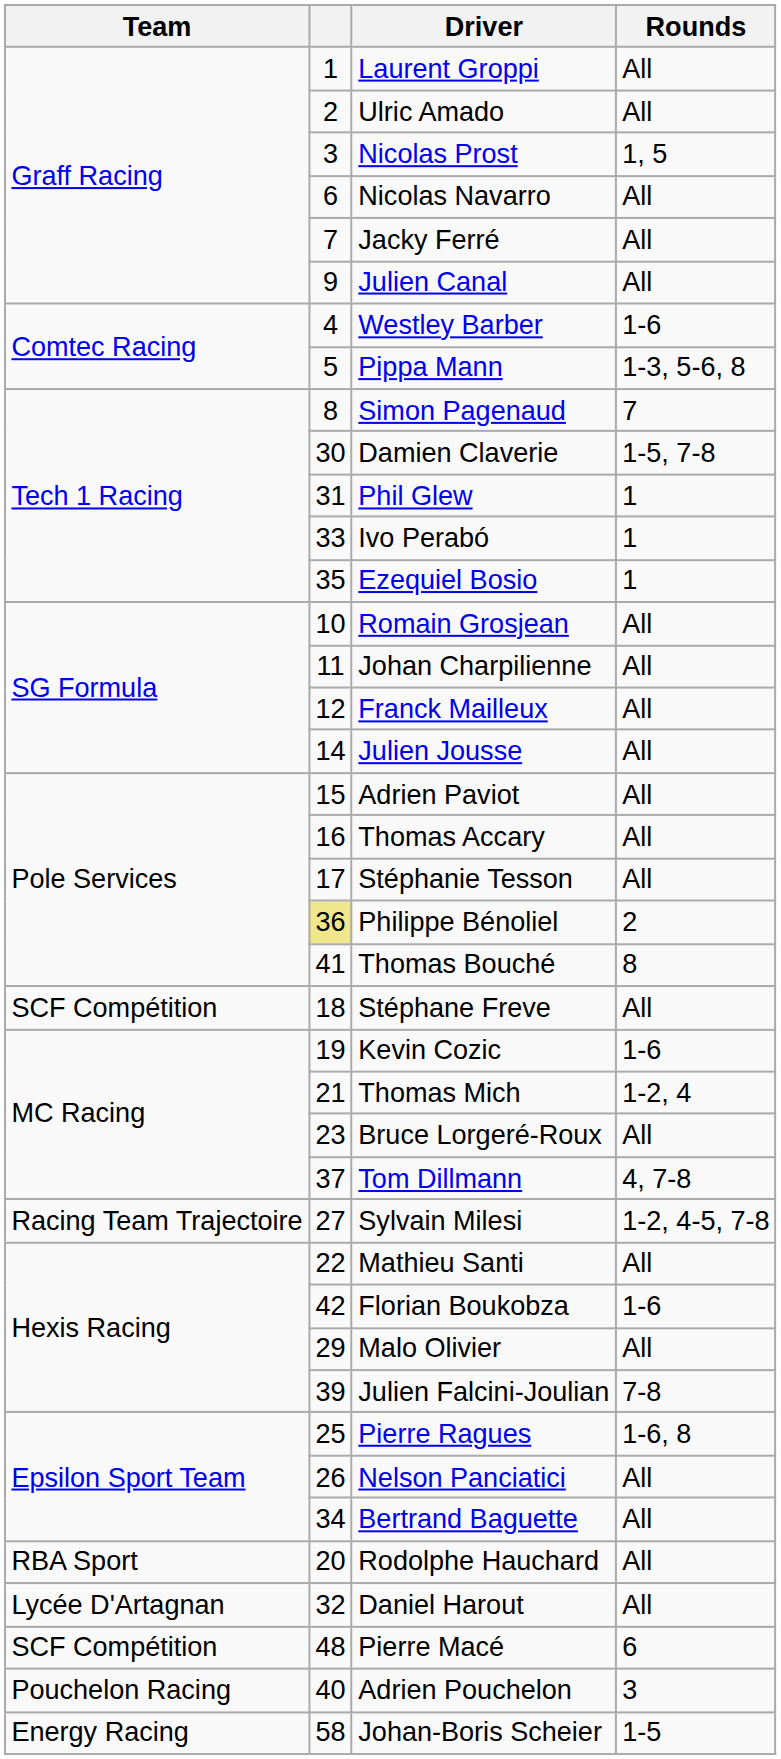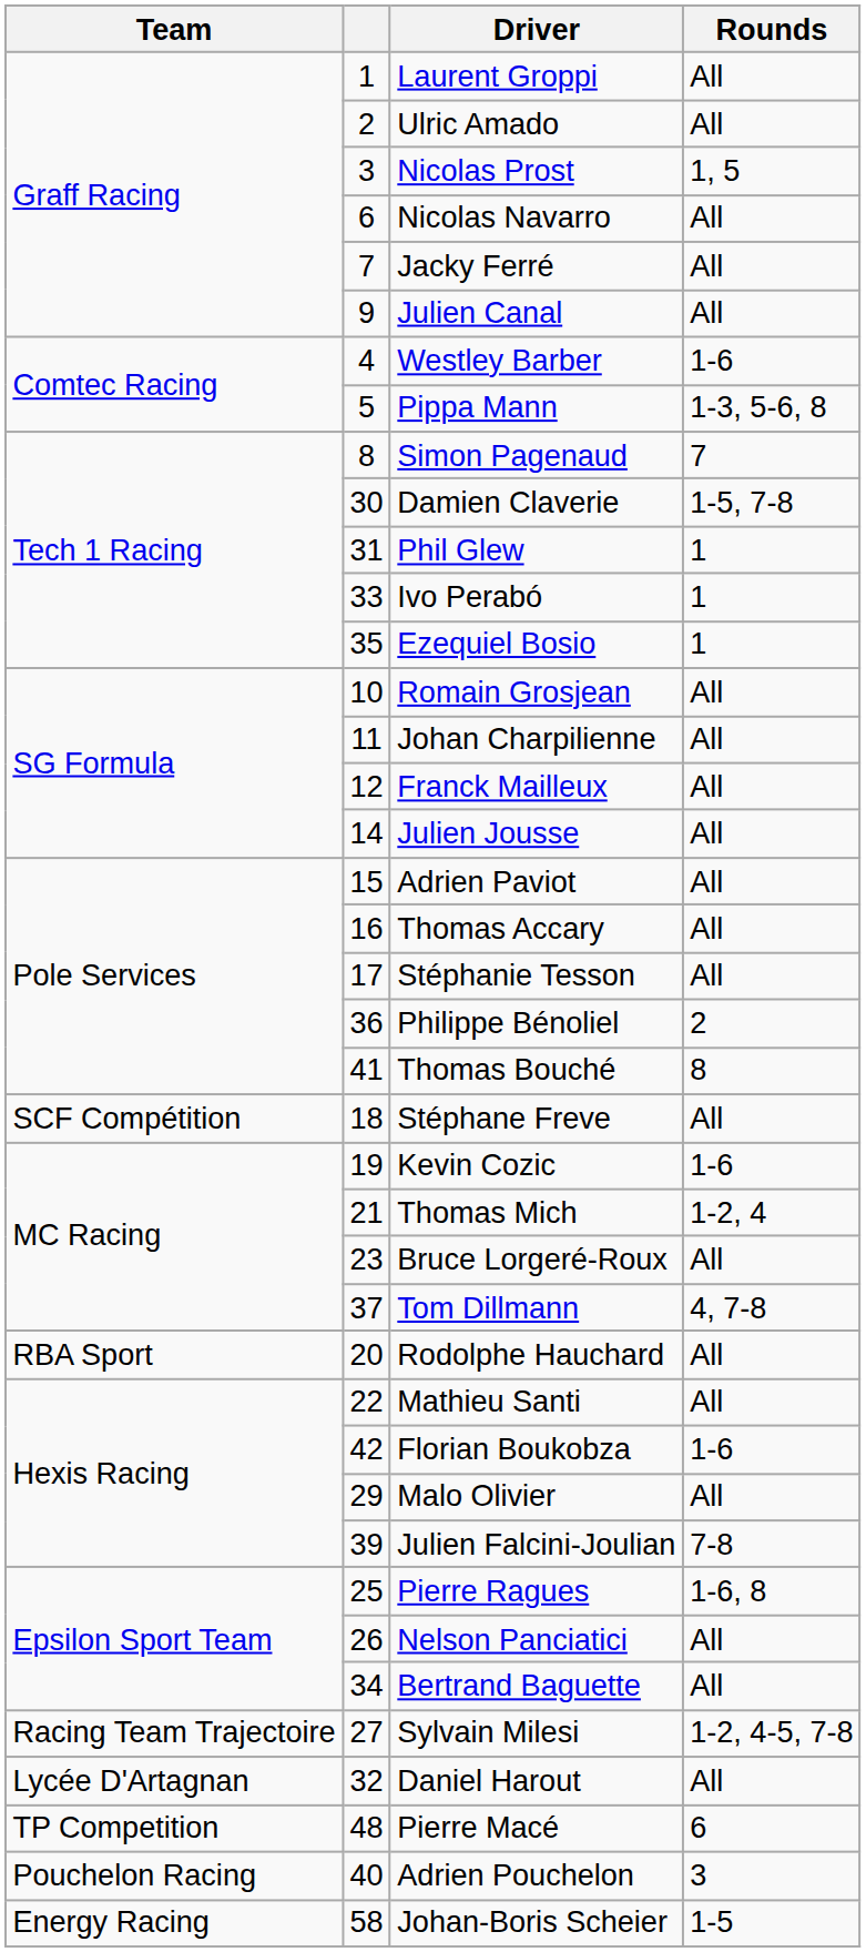Philippe Bénoliel | column 2: khaki background -> no background
rows swapped: Rodolphe Hauchard <-> Sylvain Milesi
Pierre Macé | Team: SCF Compétition -> TP Competition
